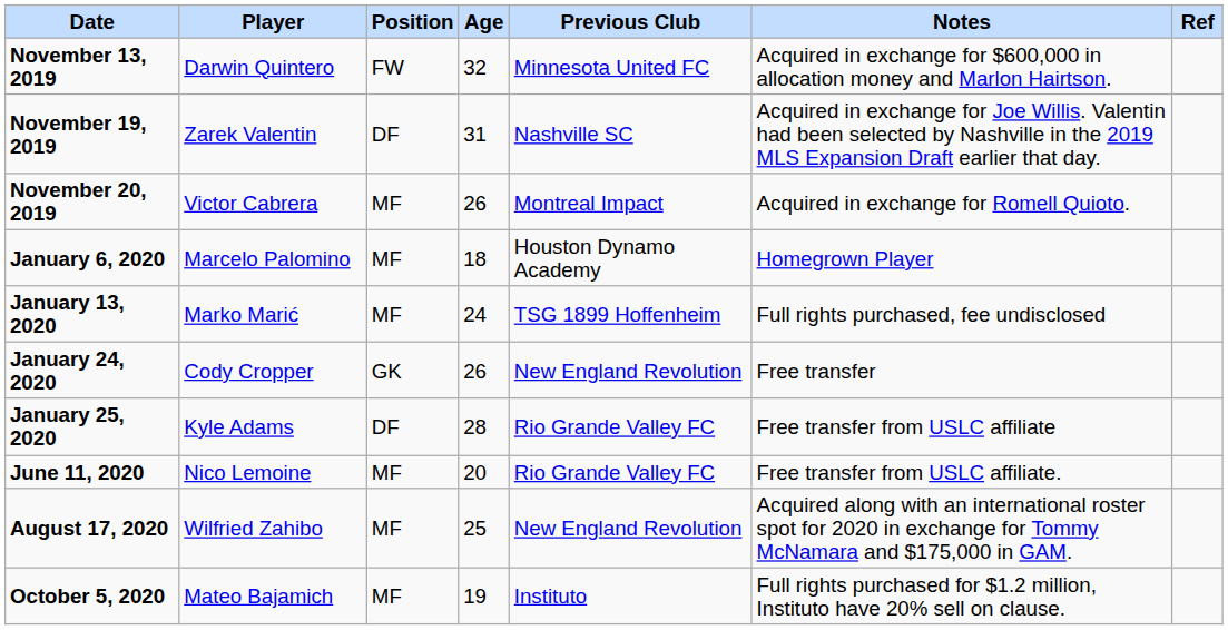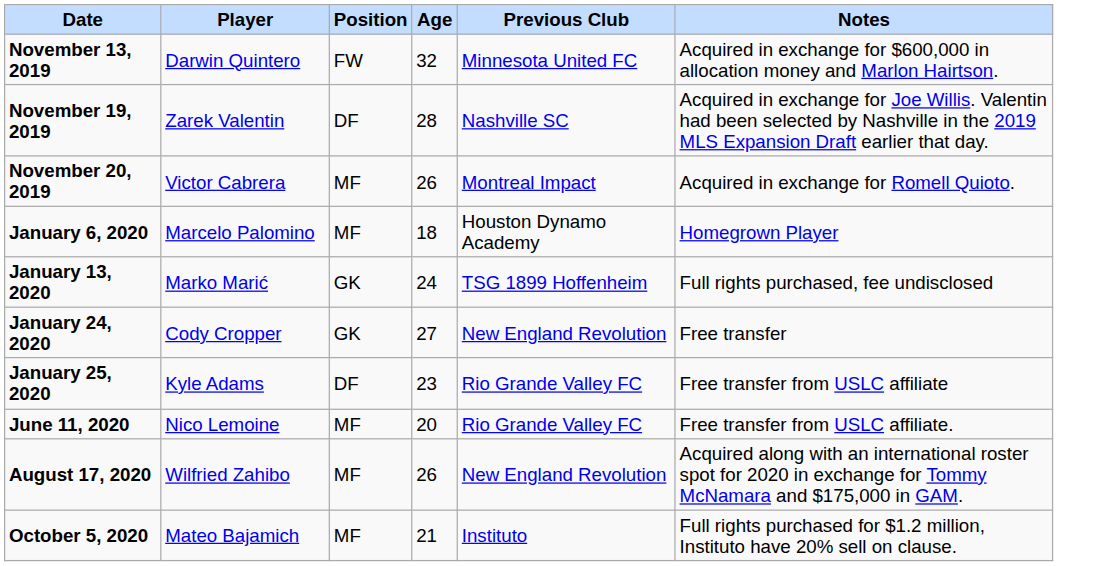- column: Ref
November 19, 2019 | Age: 31 -> 28
January 13, 2020 | Position: MF -> GK
January 24, 2020 | Age: 26 -> 27
January 25, 2020 | Age: 28 -> 23
August 17, 2020 | Age: 25 -> 26
October 5, 2020 | Age: 19 -> 21
